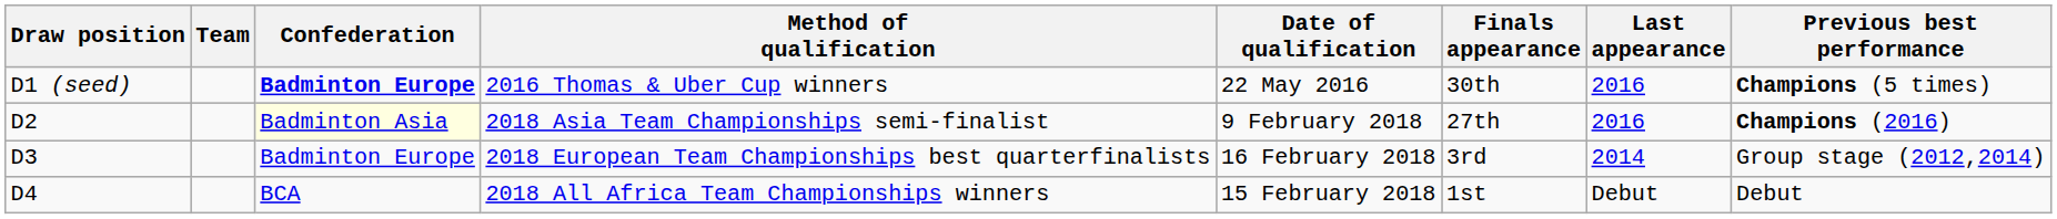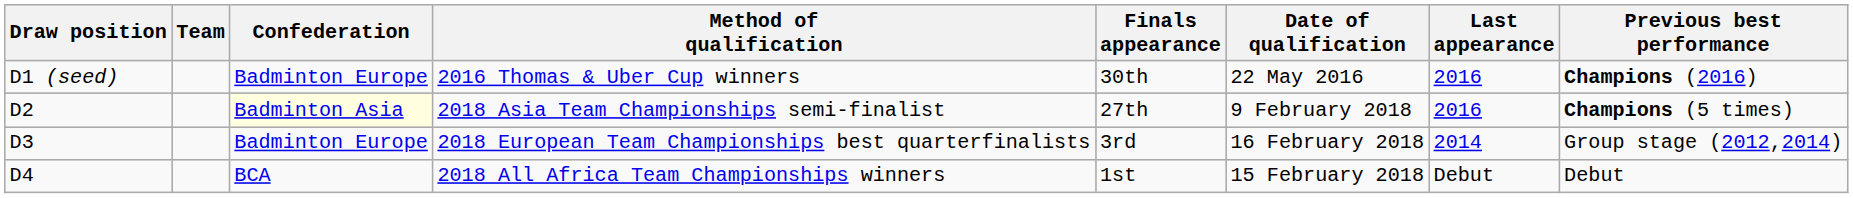columns swapped: Date of qualification <-> Finals appearance
2016 Thomas & Uber Cup winners | Confederation: bold -> normal
2016 Thomas & Uber Cup winners | Previous best performance: Champions (5 times) -> Champions (2016)
2018 Asia Team Championships semi-finalist | Previous best performance: Champions (2016) -> Champions (5 times)
